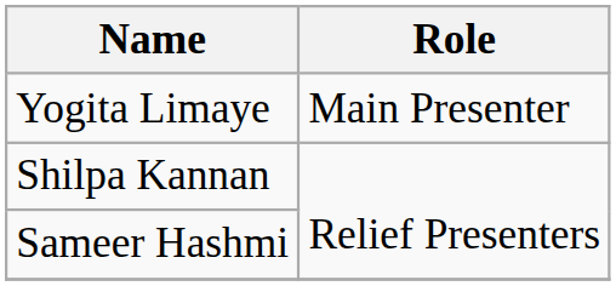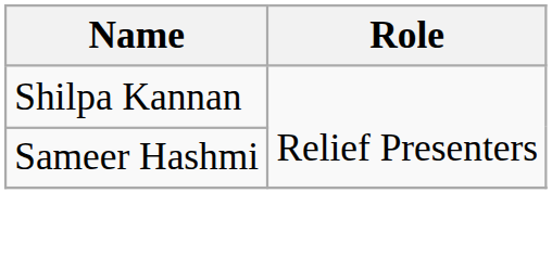- row: Yogita Limaye | Main Presenter
